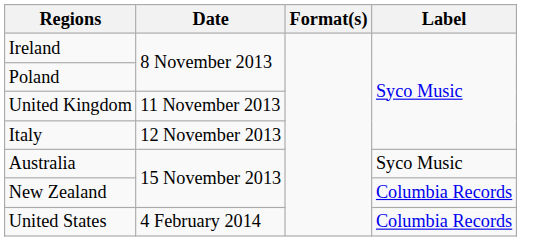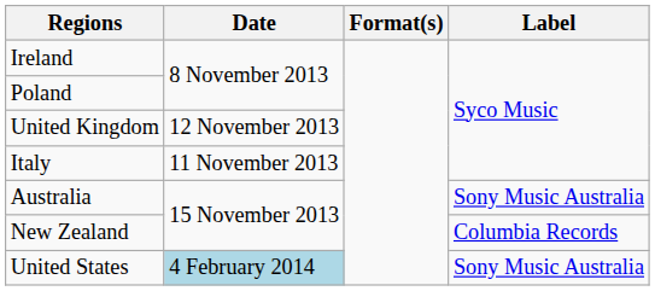United Kingdom | Date: 11 November 2013 -> 12 November 2013
Italy | Date: 12 November 2013 -> 11 November 2013
Australia | Label: Syco Music -> Sony Music Australia
United States | Date: no background -> lightblue background
United States | Label: Columbia Records -> Sony Music Australia
